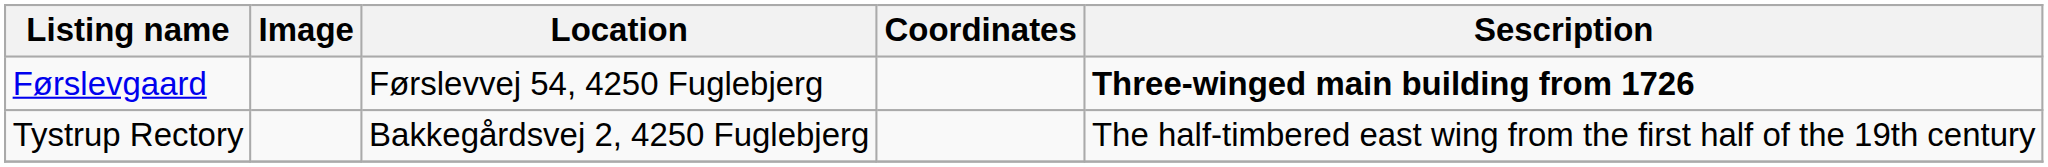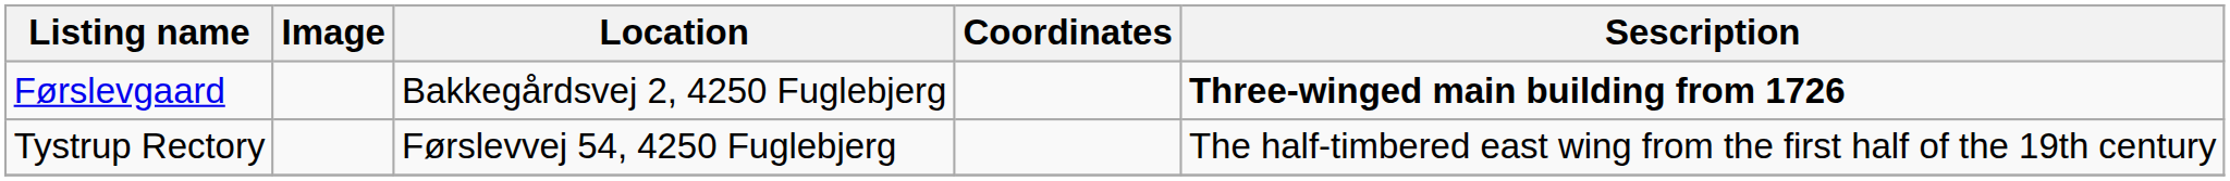Førslevgaard | Location: Førslevvej 54, 4250 Fuglebjerg -> Bakkegårdsvej 2, 4250 Fuglebjerg
Tystrup Rectory | Location: Bakkegårdsvej 2, 4250 Fuglebjerg -> Førslevvej 54, 4250 Fuglebjerg
